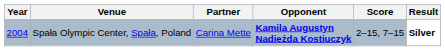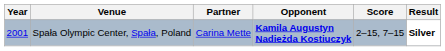Spała Olympic Center, Spała, Poland | Year: 2004 -> 2001
